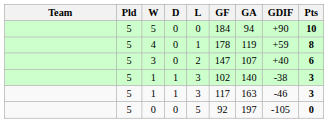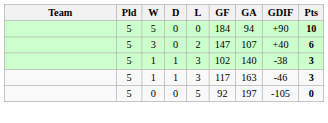- row: 5 | 4 | 0 | 1 | 178 | 119 | +59 | 8
